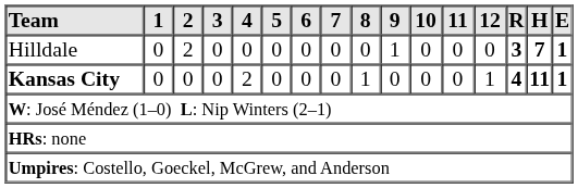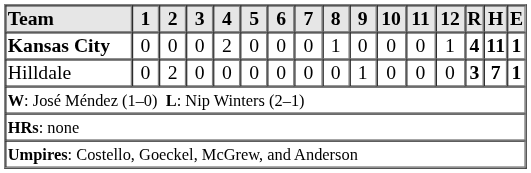rows swapped: Hilldale <-> Kansas City
